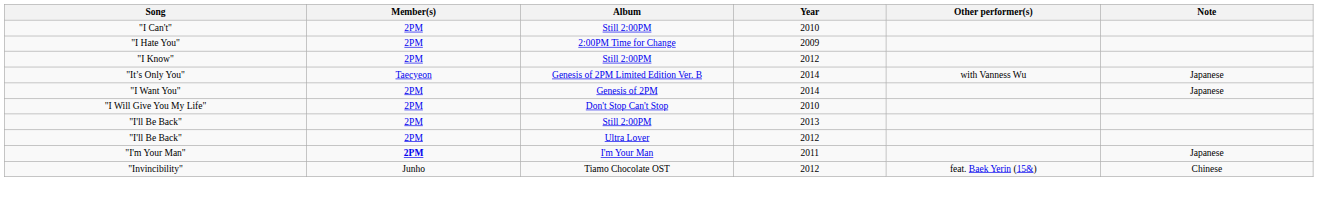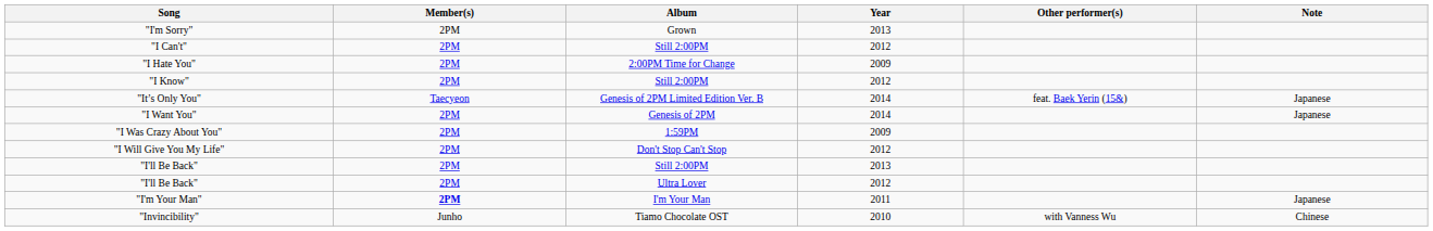+ row: "I'm Sorry" | 2PM | Grown | 2013
"I Can't" | Year: 2010 -> 2012
"It’s Only You" | Other performer(s): with Vanness Wu -> feat. Baek Yerin (15&)
+ row: "I Was Crazy About You" | 2PM | 1:59PM | 2009
"I Will Give You My Life" | Year: 2010 -> 2012
"Invincibility" | Year: 2012 -> 2010
"Invincibility" | Other performer(s): feat. Baek Yerin (15&) -> with Vanness Wu
